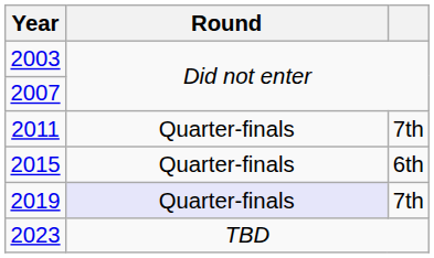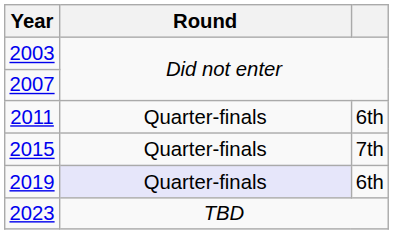2011 | column 3: 7th -> 6th
2015 | column 3: 6th -> 7th
2019 | column 3: 7th -> 6th
